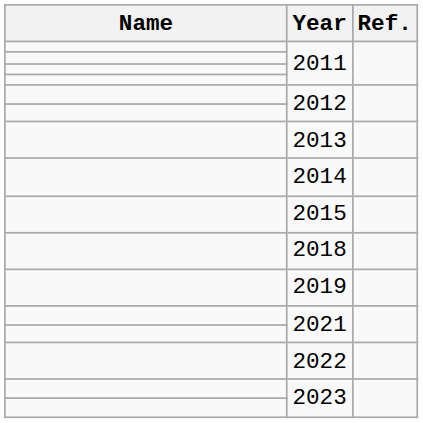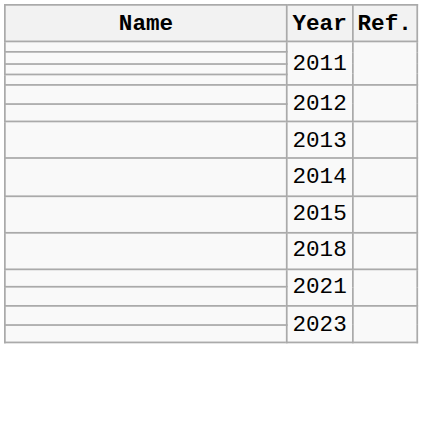- row: 2019
- row: 2022
